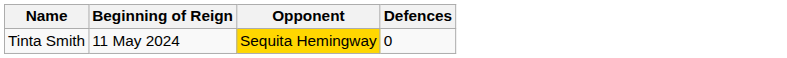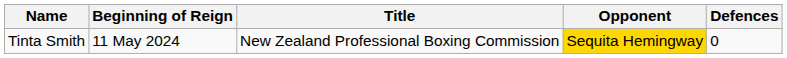+ column: Title | New Zealand Professional Boxing Commission
